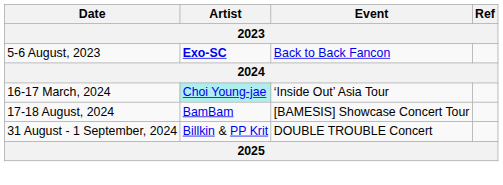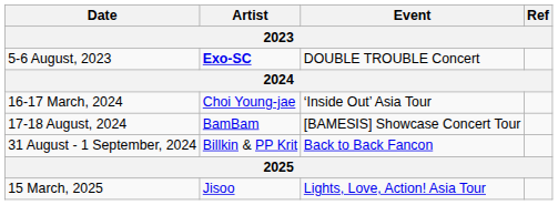5-6 August, 2023 | Event: Back to Back Fancon -> DOUBLE TROUBLE Concert
16-17 March, 2024 | Artist: paleturquoise background -> no background
31 August - 1 September, 2024 | Event: DOUBLE TROUBLE Concert -> Back to Back Fancon
+ row: 15 March, 2025 | Jisoo | Lights, Love, Action! Asia Tour
